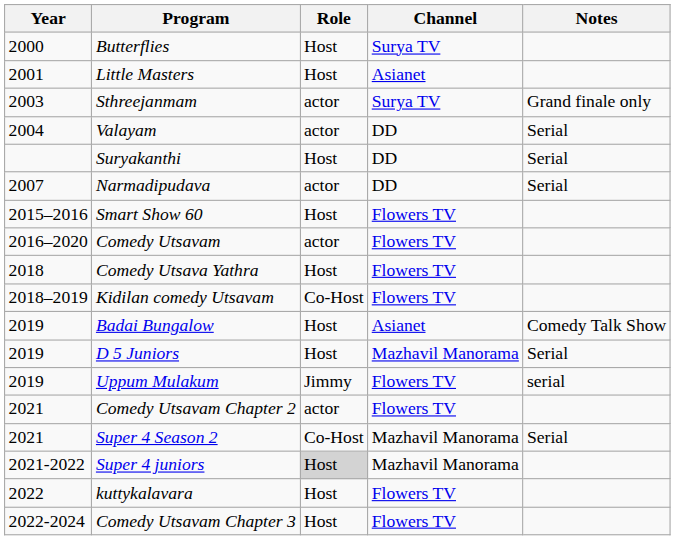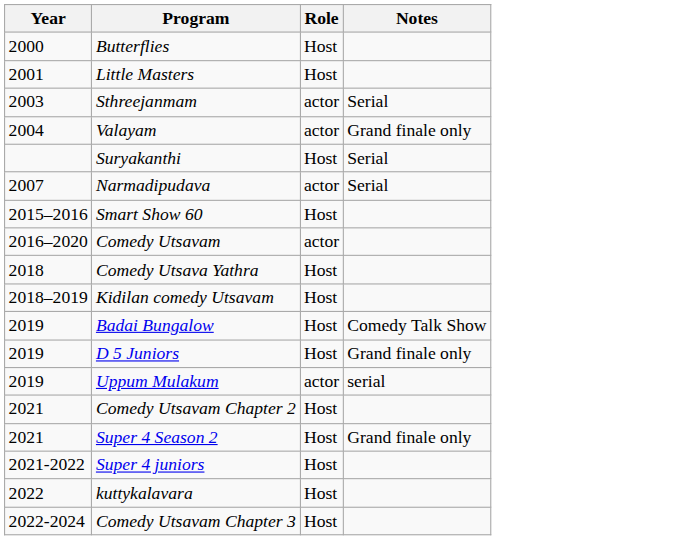- column: Channel | Surya TV | Asianet | Surya TV | DD | DD | DD | Flowers TV | Flowers TV | Flowers TV | Flowers TV | Asianet | Mazhavil Manorama | Flowers TV | Flowers TV | Mazhavil Manorama | Mazhavil Manorama | Flowers TV | Flowers TV
Sthreejanmam | Notes: Grand finale only -> Serial
Valayam | Notes: Serial -> Grand finale only
Kidilan comedy Utsavam | Role: Co-Host -> Host
D 5 Juniors | Notes: Serial -> Grand finale only
Uppum Mulakum | Role: Jimmy -> actor
Comedy Utsavam Chapter 2 | Role: actor -> Host
Super 4 Season 2 | Role: Co-Host -> Host
Super 4 Season 2 | Notes: Serial -> Grand finale only
Super 4 juniors | Role: lightgrey background -> no background
